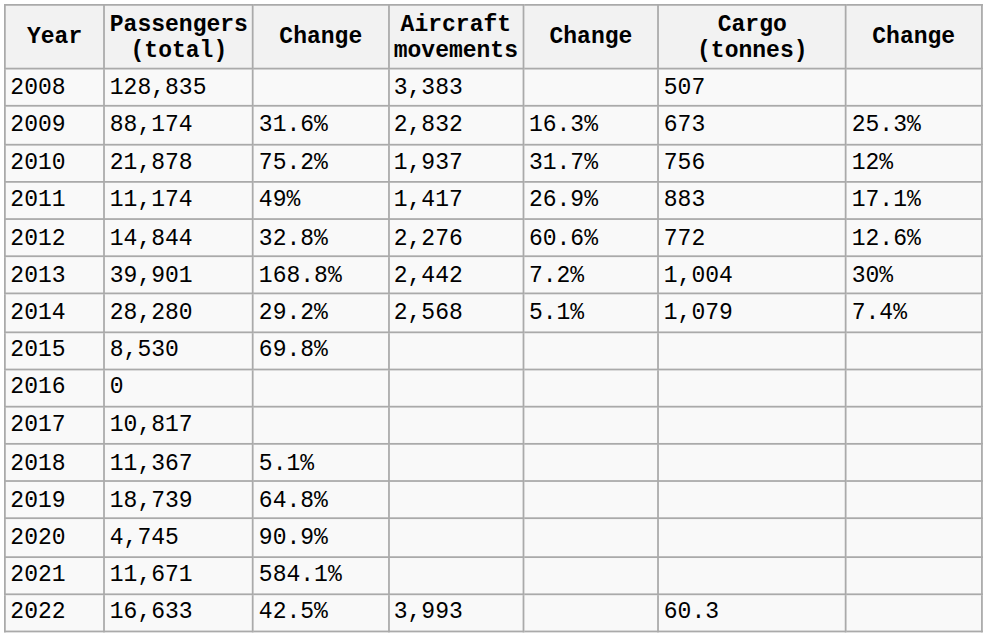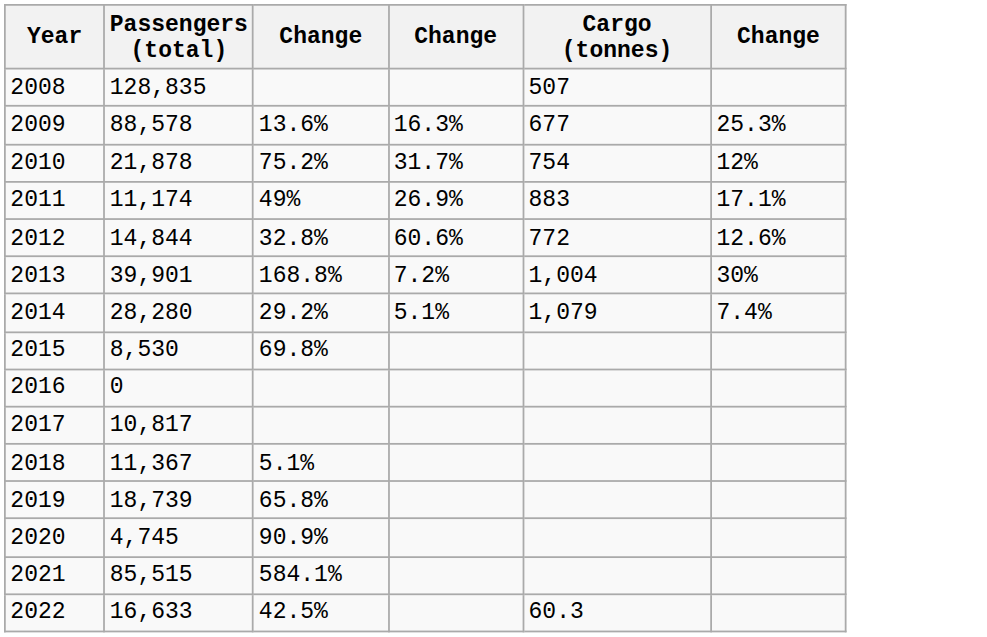- column: Aircraft movements | 3,383 | 2,832 | 1,937 | 1,417 | 2,276 | 2,442 | 2,568 | 3,993
2009 | Passengers (total): 88,174 -> 88,578
2009 | column 3: 31.6% -> 13.6%
2009 | Cargo (tonnes): 673 -> 677
2010 | Cargo (tonnes): 756 -> 754
2019 | column 3: 64.8% -> 65.8%
2021 | Passengers (total): 11,671 -> 85,515
